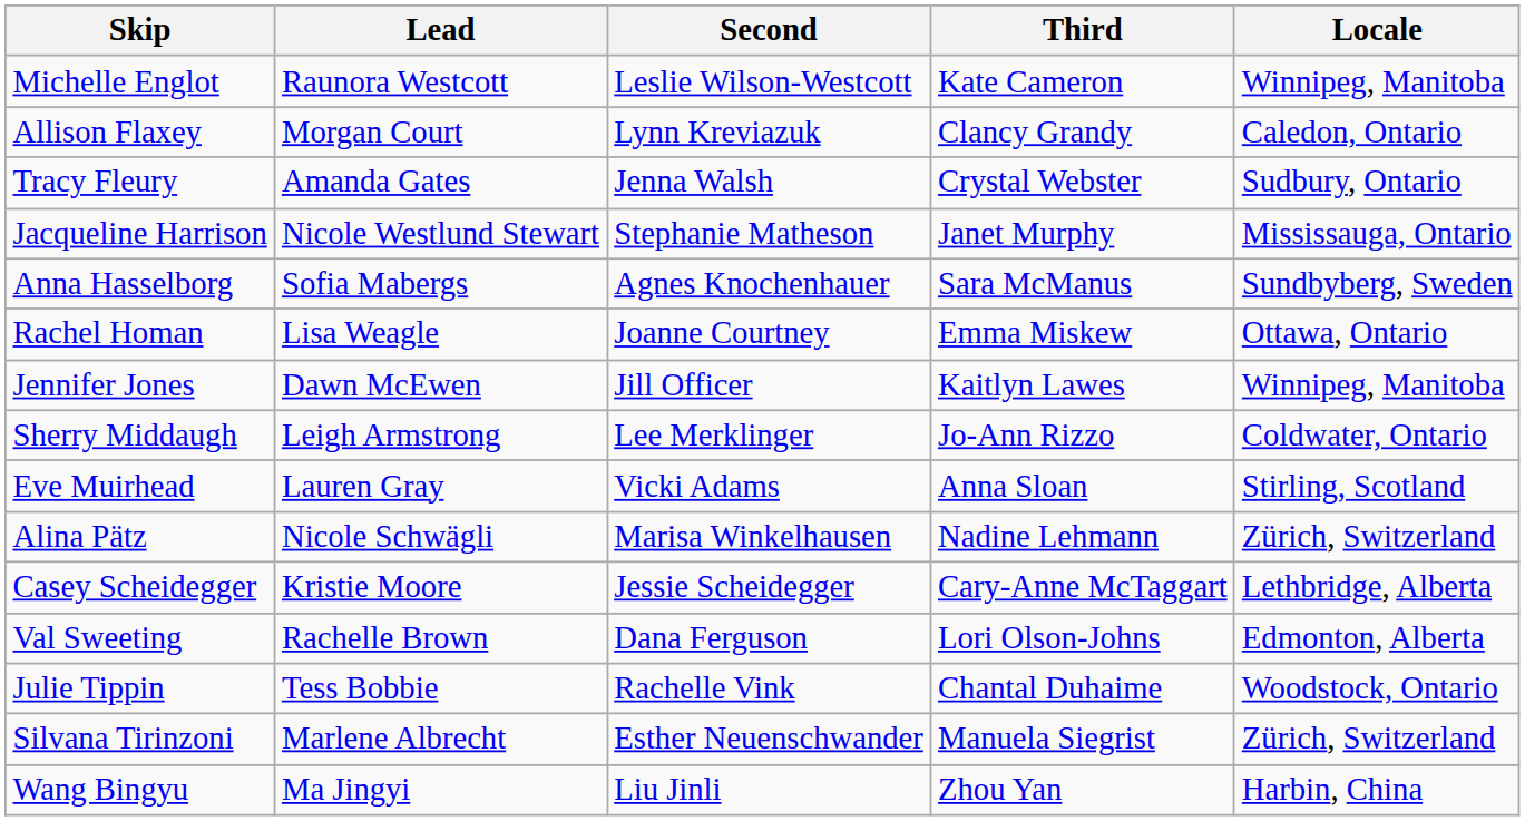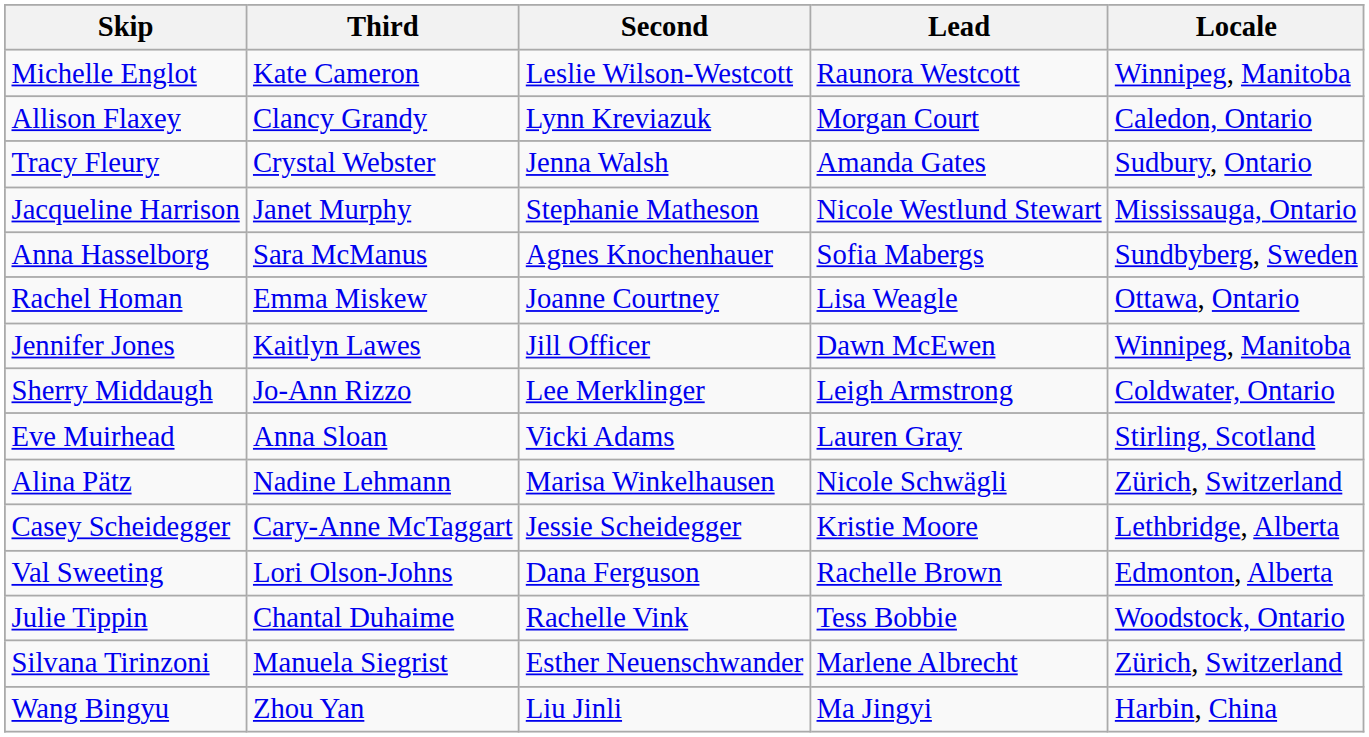columns swapped: Third <-> Lead
